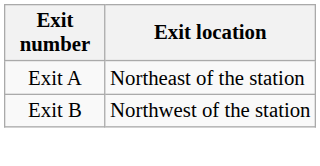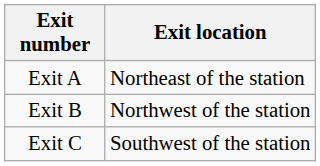+ row: Exit C | Southwest of the station
